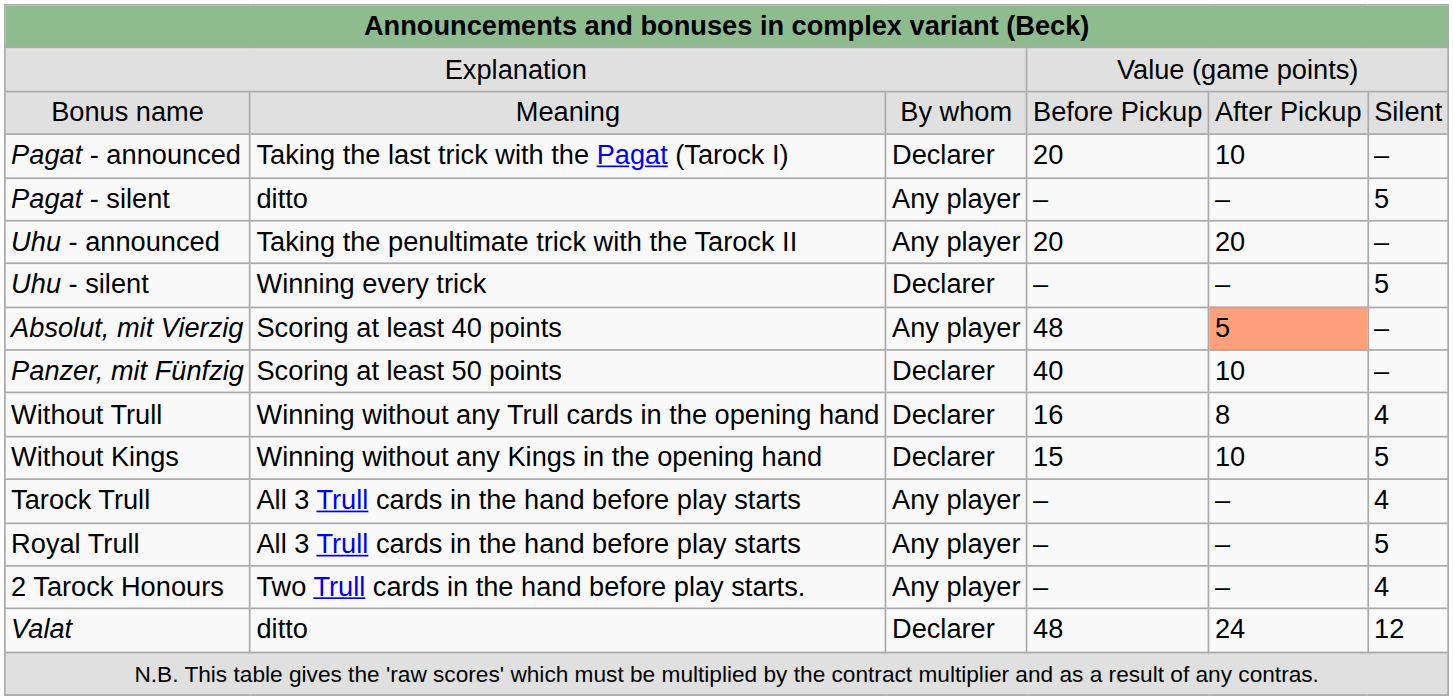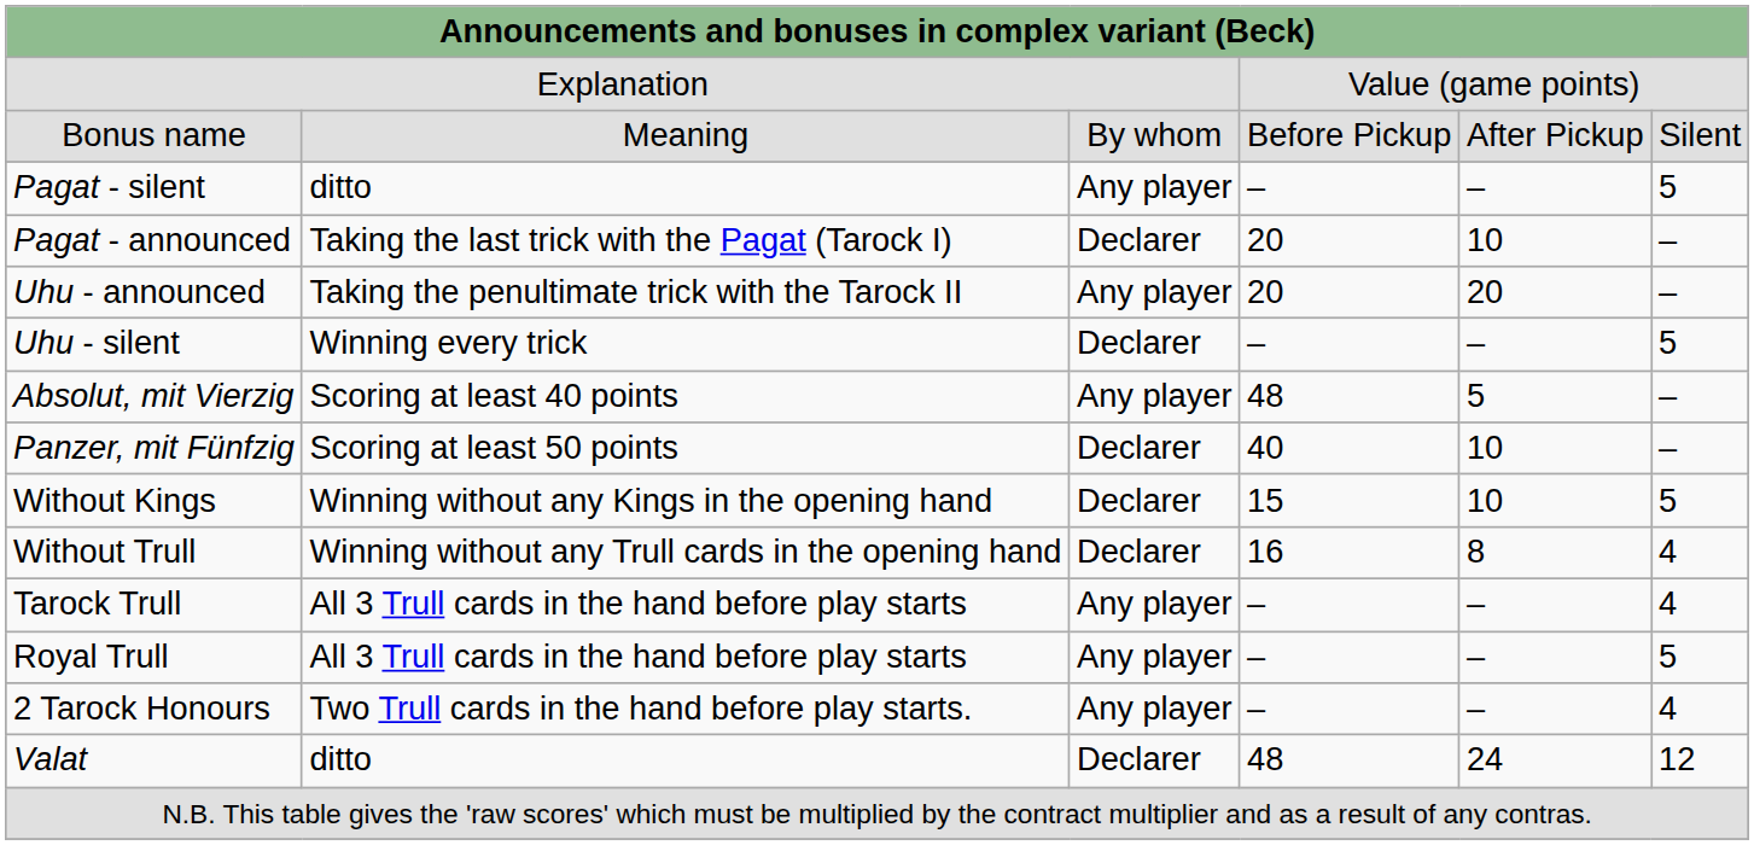rows swapped: Pagat - announced <-> Pagat - silent
Absolut, mit Vierzig | column 5: lightsalmon background -> no background
rows swapped: Without Trull <-> Without Kings
